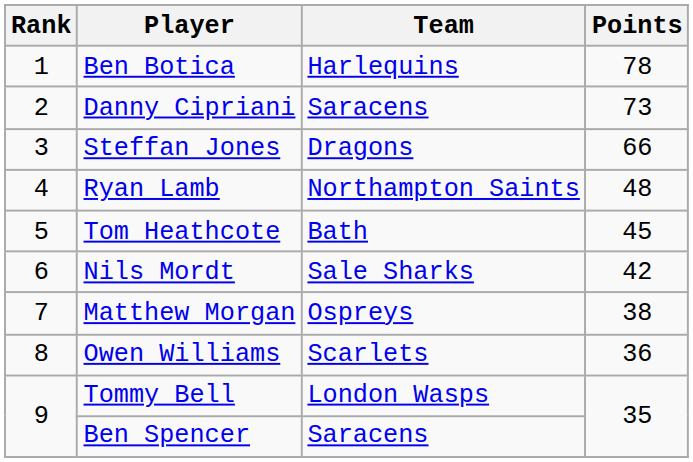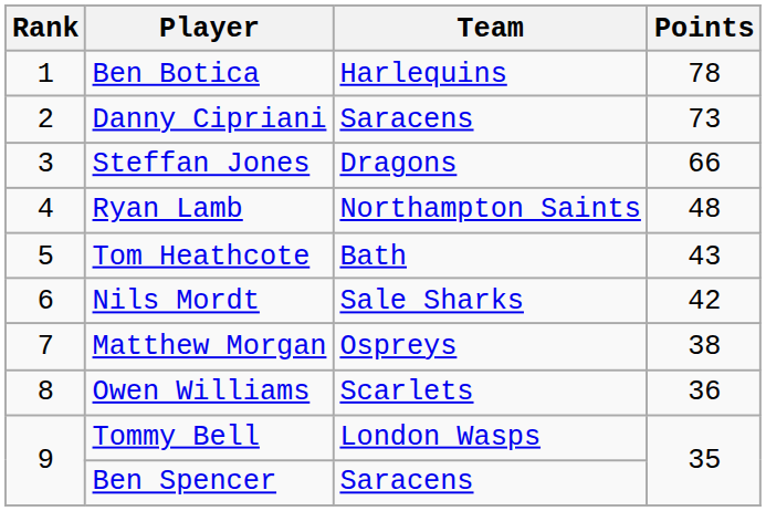Tom Heathcote | Points: 45 -> 43
